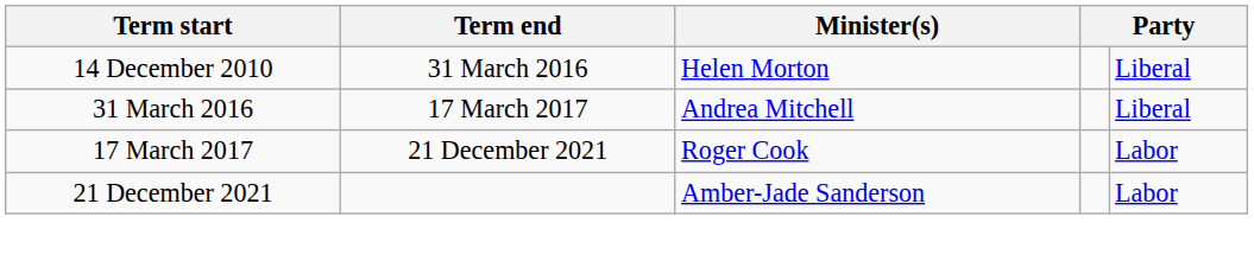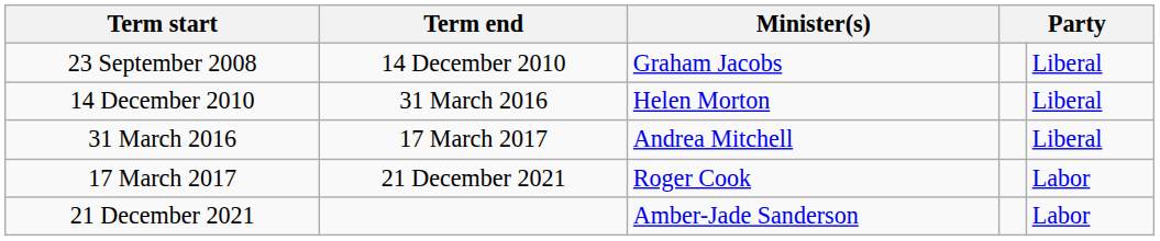+ row: 23 September 2008 | 14 December 2010 | Graham Jacobs | Liberal
